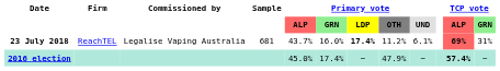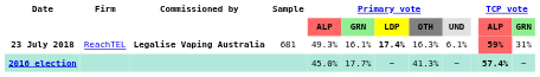23 July 2018 | Commissioned by: normal -> bold
23 July 2018 | Primary vote / ALP: 43.7% -> 49.3%
23 July 2018 | Primary vote / GRN: 16.0% -> 16.1%
23 July 2018 | Primary vote / OTH: 11.2% -> 16.3%
23 July 2018 | TCP vote / ALP: 69% -> 59%
2016 election | Primary vote / GRN: 17.4% -> 17.7%
2016 election | Primary vote / OTH: 47.9% -> 41.3%
